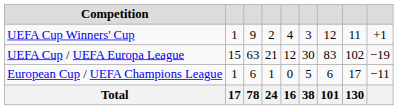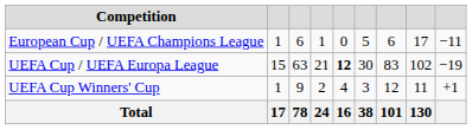rows swapped: European Cup / UEFA Champions League <-> UEFA Cup Winners' Cup
UEFA Cup / UEFA Europa League | column 5: normal -> bold
